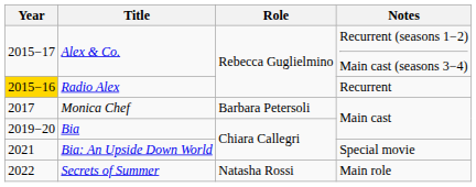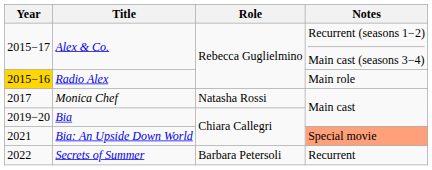Radio Alex | Notes: Recurrent -> Main role
Monica Chef | Role: Barbara Petersoli -> Natasha Rossi
Bia: An Upside Down World | Notes: no background -> lightsalmon background
Secrets of Summer | Role: Natasha Rossi -> Barbara Petersoli
Secrets of Summer | Notes: Main role -> Recurrent
